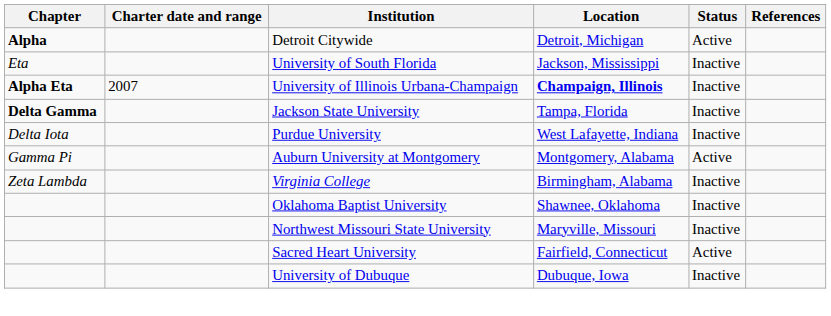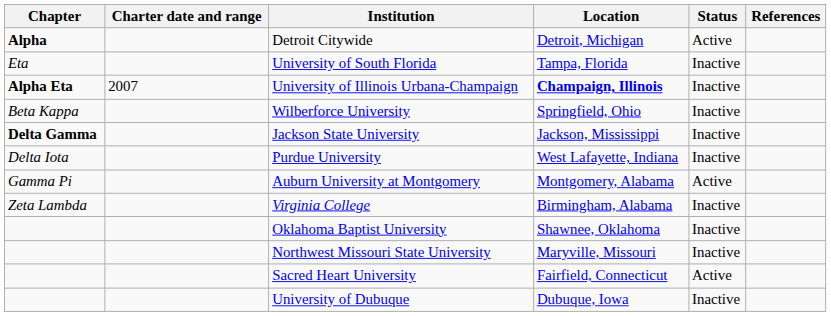University of South Florida | Location: Jackson, Mississippi -> Tampa, Florida
+ row: Beta Kappa | Wilberforce University | Springfield, Ohio | Inactive
Jackson State University | Location: Tampa, Florida -> Jackson, Mississippi
